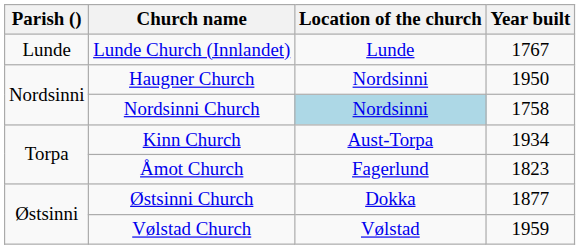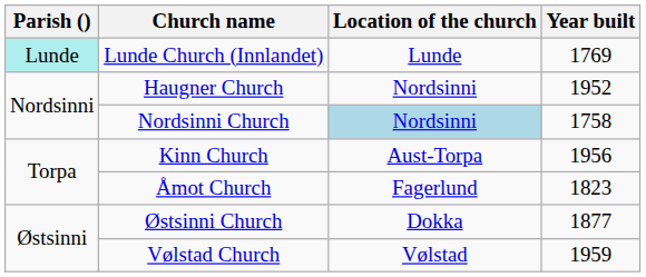Lunde Church (Innlandet) | Parish (): no background -> paleturquoise background
Lunde Church (Innlandet) | Year built: 1767 -> 1769
Haugner Church | Year built: 1950 -> 1952
Kinn Church | Year built: 1934 -> 1956
